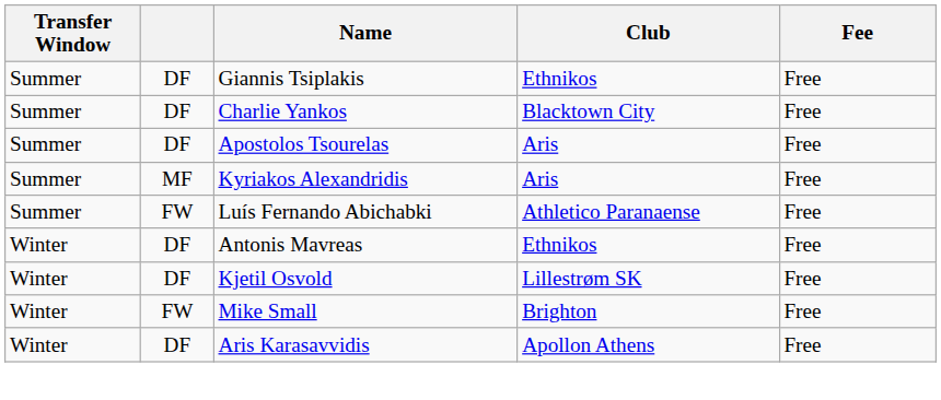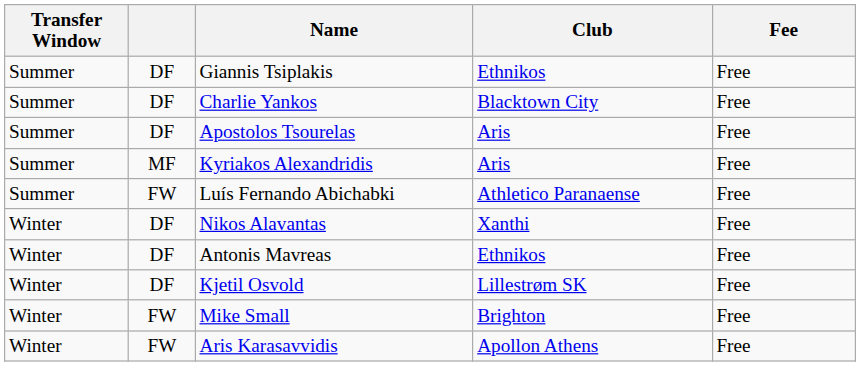+ row: Winter | DF | Nikos Alavantas | Xanthi | Free
Aris Karasavvidis | column 2: DF -> FW
